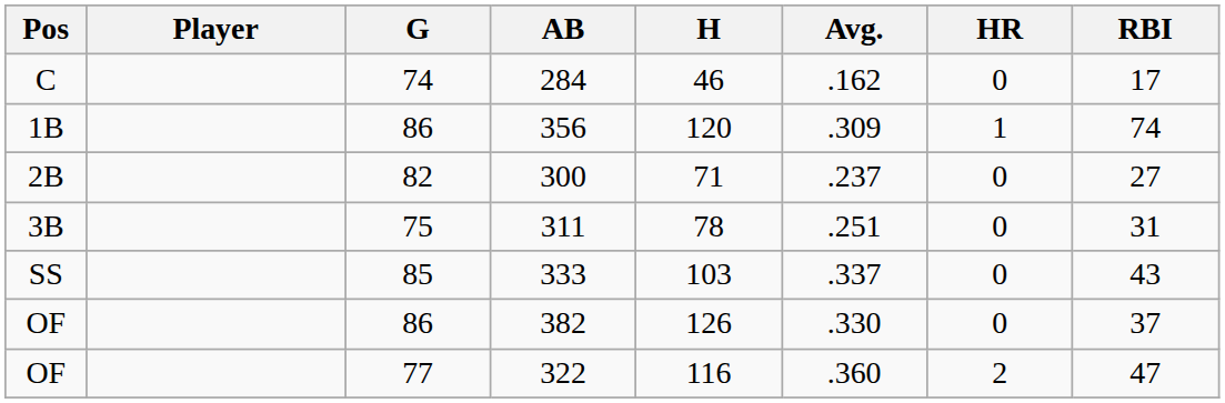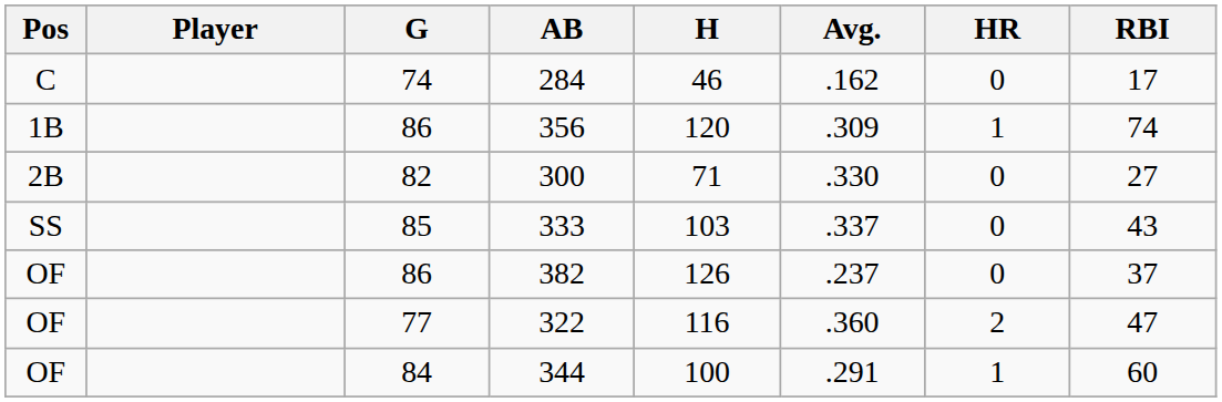300 | Avg.: .237 -> .330
- row: 3B | 75 | 311 | 78 | .251 | 0 | 31
382 | Avg.: .330 -> .237
+ row: OF | 84 | 344 | 100 | .291 | 1 | 60
